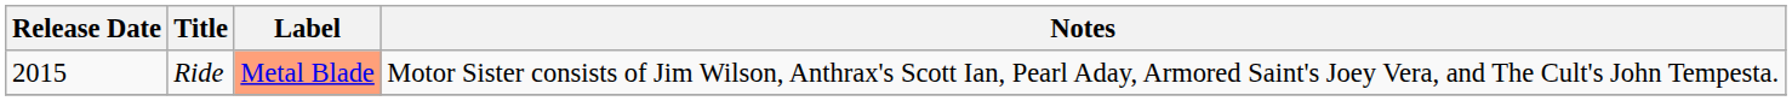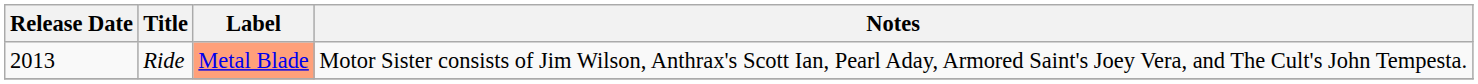Ride | Release Date: 2015 -> 2013
